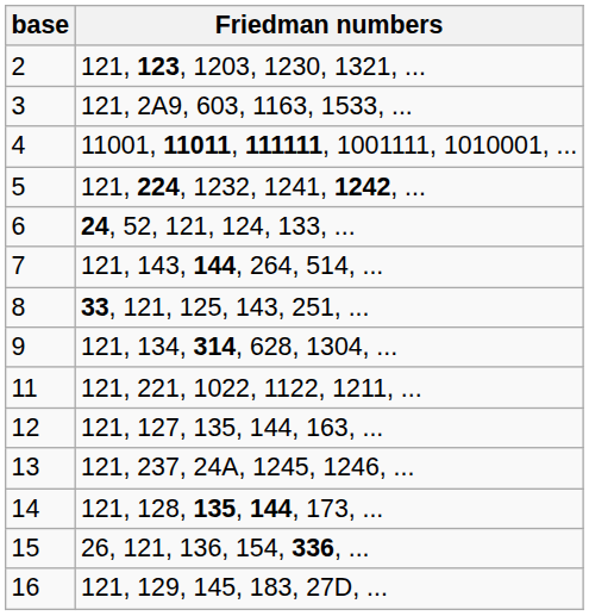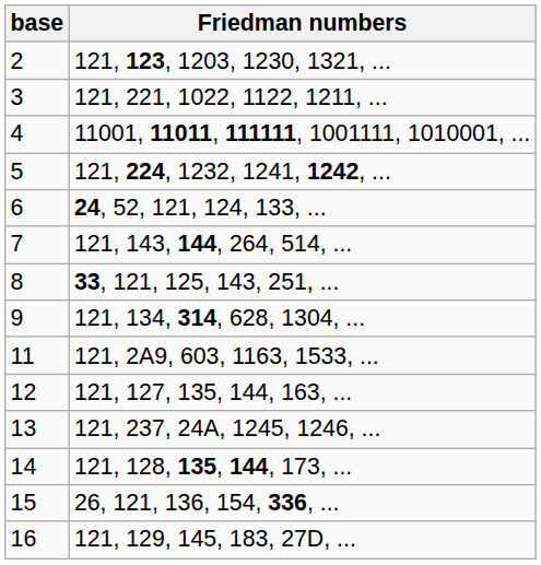3 | Friedman numbers: 121, 2A9, 603, 1163, 1533, ... -> 121, 221, 1022, 1122, 1211, ...
11 | Friedman numbers: 121, 221, 1022, 1122, 1211, ... -> 121, 2A9, 603, 1163, 1533, ...
